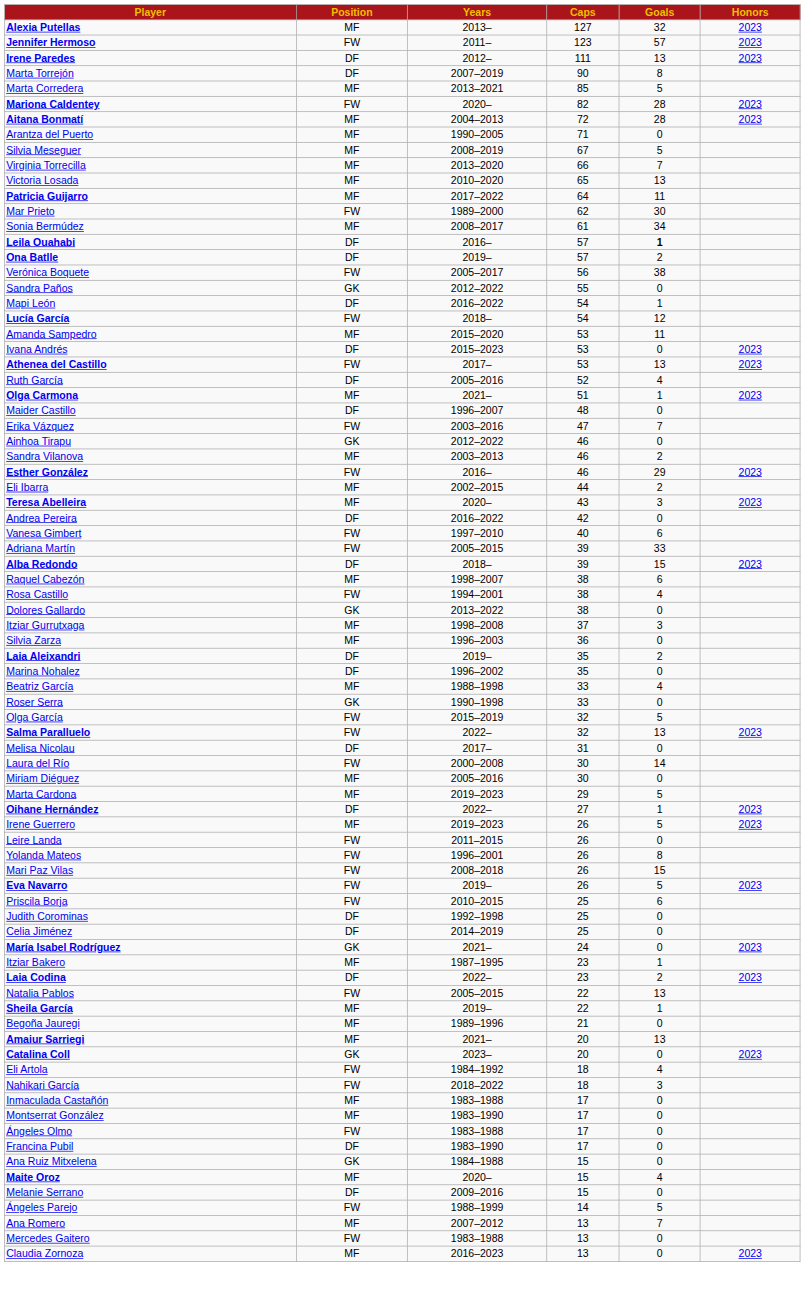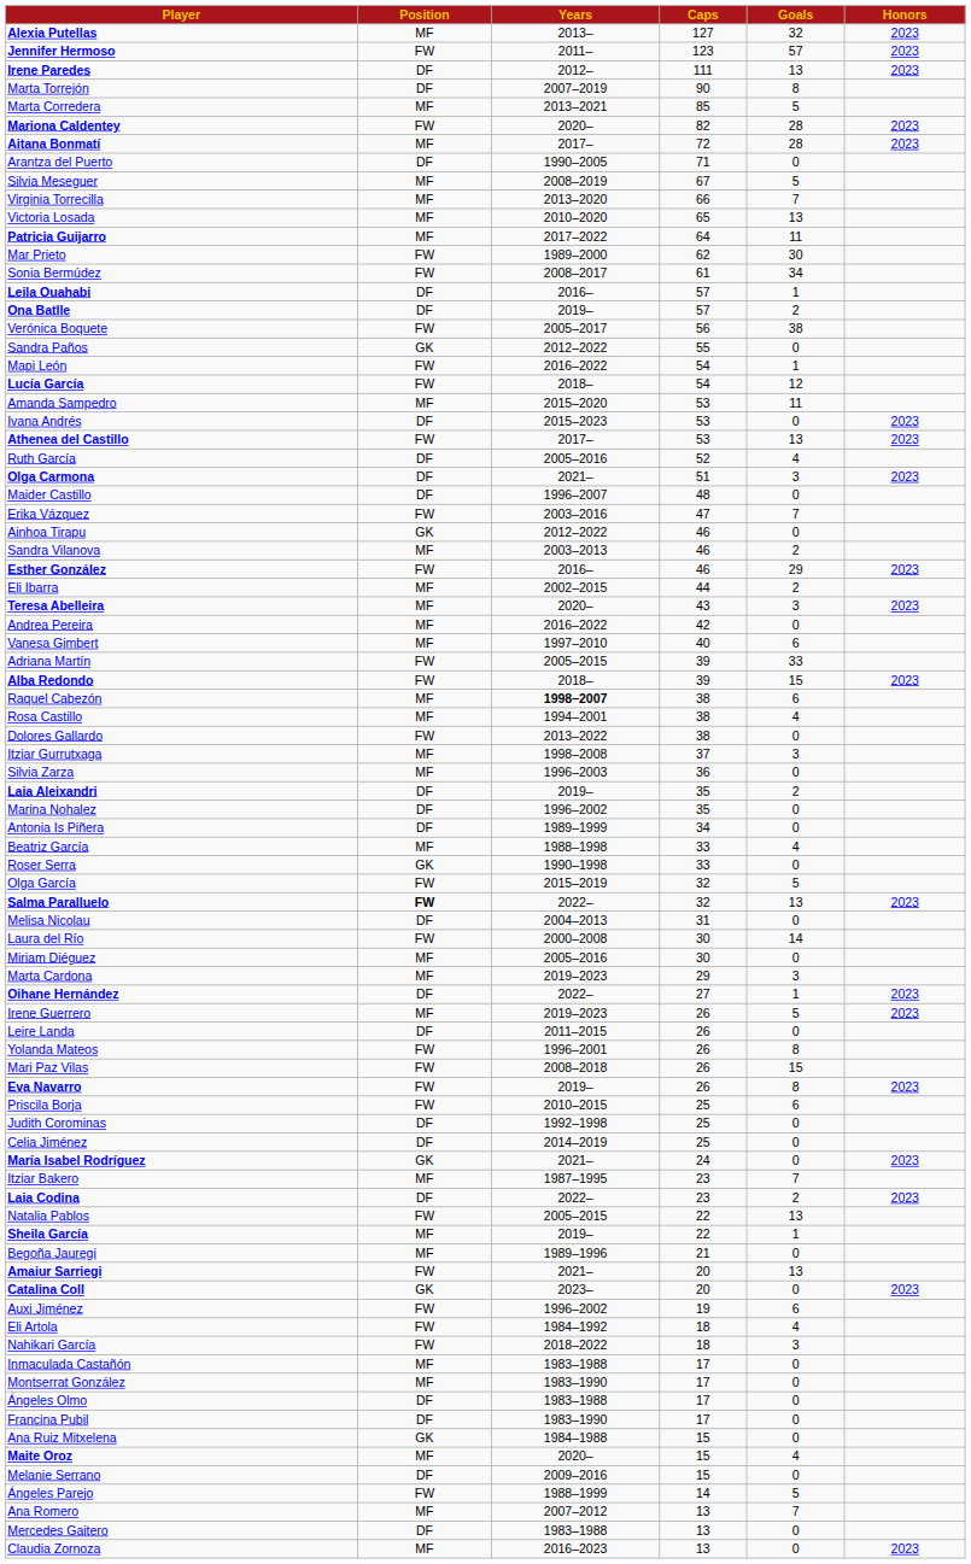Aitana Bonmatí | Years: 2004–2013 -> 2017–
Arantza del Puerto | Position: MF -> DF
Sonia Bermúdez | Position: MF -> FW
Leila Ouahabi | Goals: bold -> normal
Mapi León | Position: DF -> FW
Olga Carmona | Position: MF -> DF
Olga Carmona | Goals: 1 -> 3
Andrea Pereira | Position: DF -> MF
Vanesa Gimbert | Position: FW -> MF
Alba Redondo | Position: DF -> FW
Raquel Cabezón | Years: normal -> bold
Rosa Castillo | Position: FW -> MF
Dolores Gallardo | Position: GK -> FW
+ row: Antonia Is Piñera | DF | 1989–1999 | 34 | 0
Salma Paralluelo | Position: normal -> bold
Melisa Nicolau | Years: 2017– -> 2004–2013
Marta Cardona | Goals: 5 -> 3
Leire Landa | Position: FW -> DF
Eva Navarro | Goals: 5 -> 8
Itziar Bakero | Goals: 1 -> 7
Amaiur Sarriegi | Position: MF -> FW
+ row: Auxi Jiménez | FW | 1996–2002 | 19 | 6
Ángeles Olmo | Position: FW -> DF
Mercedes Gaitero | Position: FW -> DF
